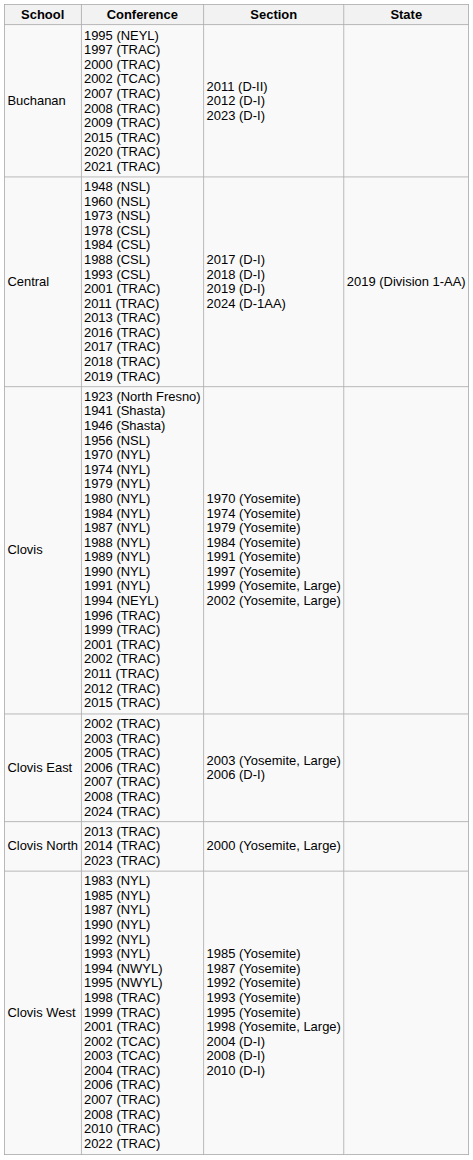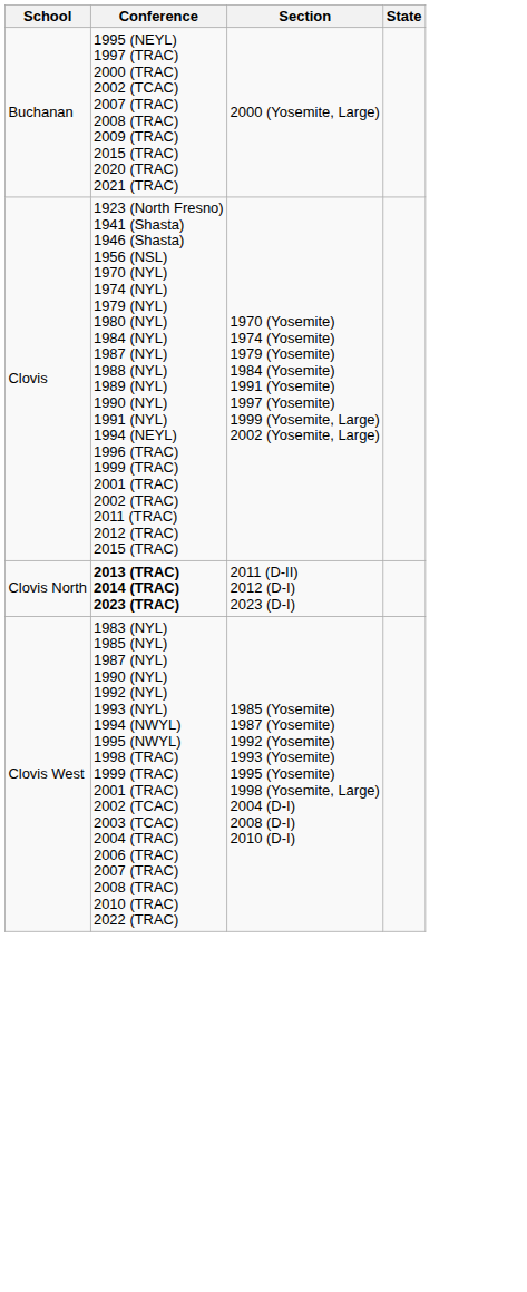Buchanan | Section: 2011 (D-II) 2012 (D-I) 2023 (D-I) -> 2000 (Yosemite, Large)
- row: Central | 1948 (NSL) 1960 (NSL) 1973 (NSL) 1978 (CSL) 1984 (CSL) 1988 (CSL) 1993 (CSL) 2001 (TRAC) 2011 (TRAC) 2013 (TRAC) 2016 (TRAC) 2017 (TRAC) 2018 (TRAC) 2019 (TRAC) | 2017 (D-I) 2018 (D-I) 2019 (D-I) 2024 (D-1AA) | 2019 (Division 1-AA)
- row: Clovis East | 2002 (TRAC) 2003 (TRAC) 2005 (TRAC) 2006 (TRAC) 2007 (TRAC) 2008 (TRAC) 2024 (TRAC) | 2003 (Yosemite, Large) 2006 (D-I)
Clovis North | Conference: normal -> bold
Clovis North | Section: 2000 (Yosemite, Large) -> 2011 (D-II) 2012 (D-I) 2023 (D-I)
